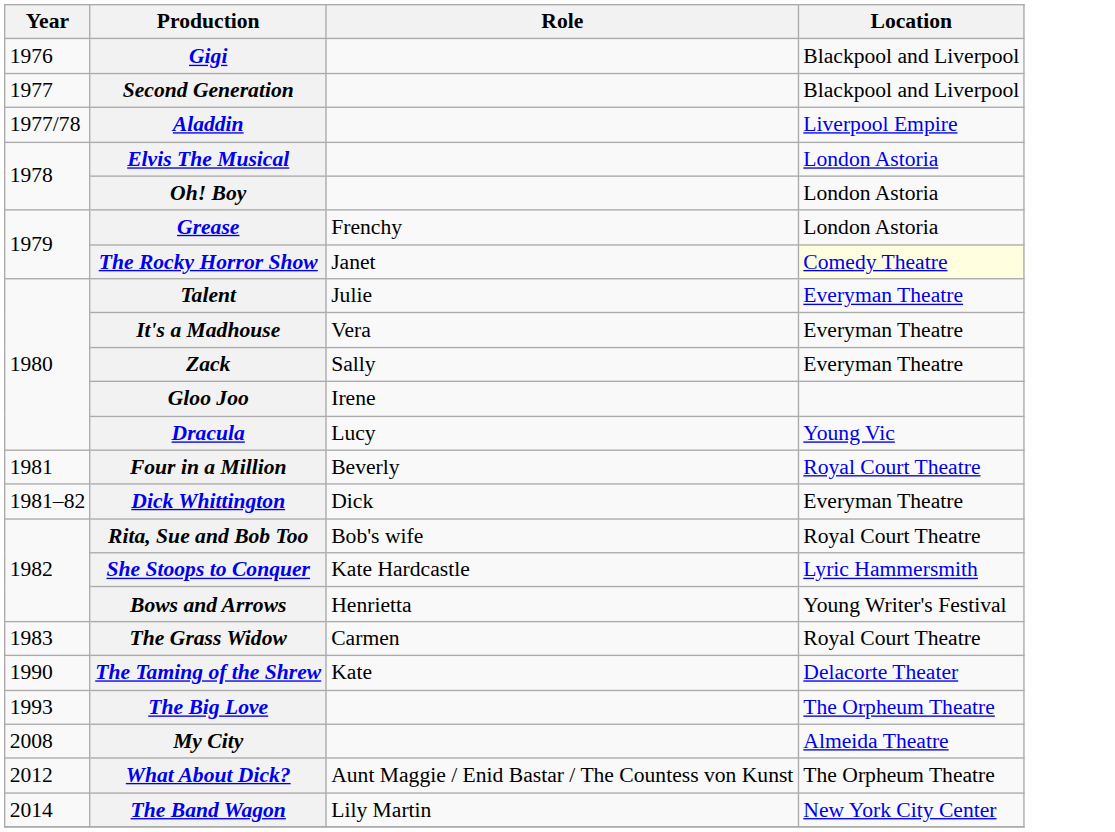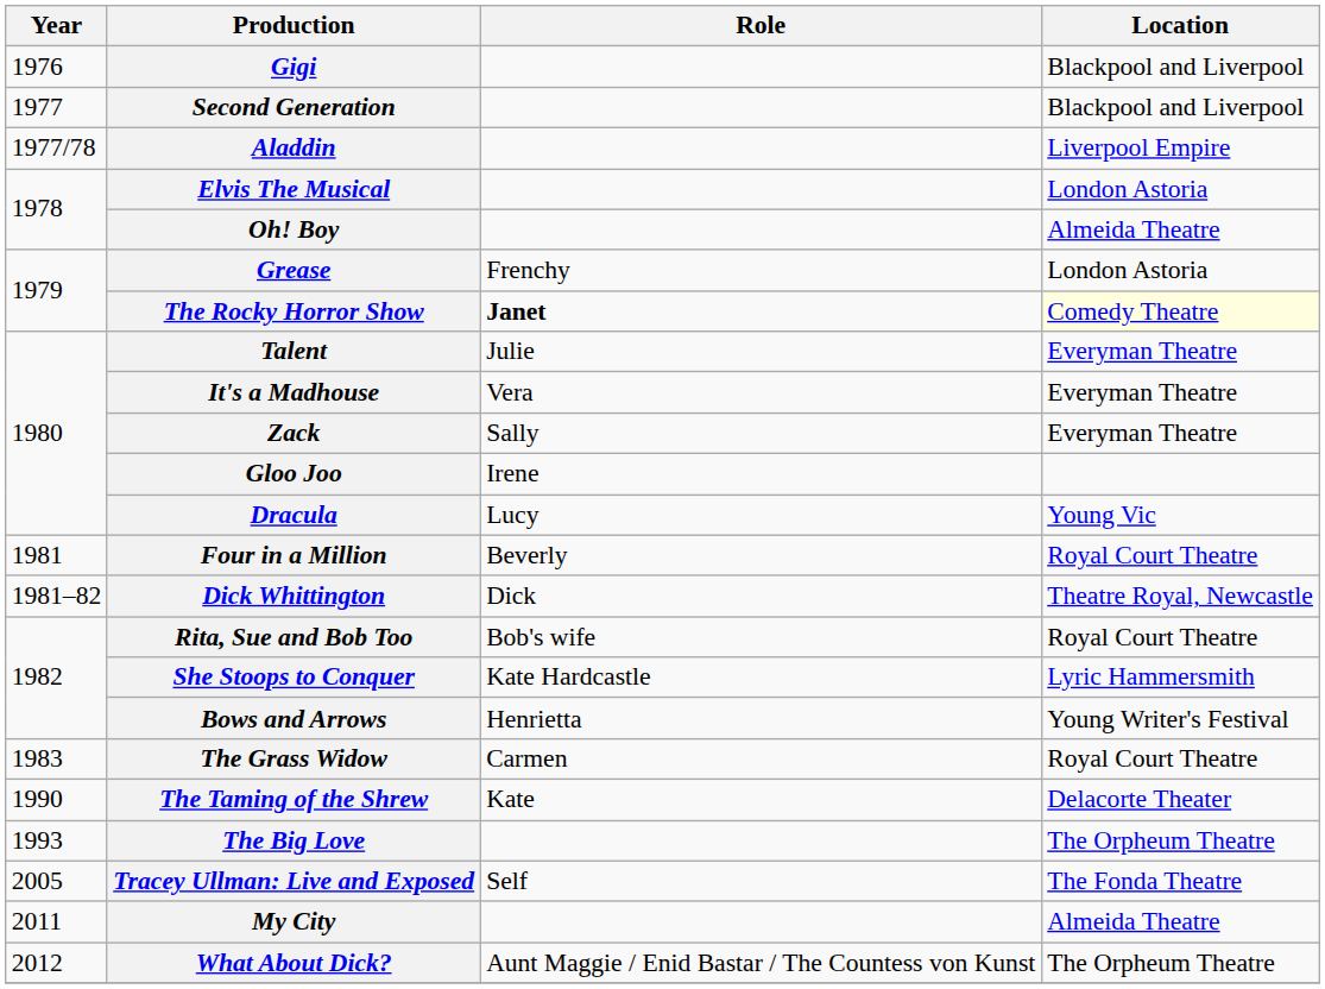Oh! Boy | Location: London Astoria -> Almeida Theatre
The Rocky Horror Show | Role: normal -> bold
Dick Whittington | Location: Everyman Theatre -> Theatre Royal, Newcastle
+ row: 2005 | Tracey Ullman: Live and Exposed | Self | The Fonda Theatre
My City | Year: 2008 -> 2011
- row: 2014 | The Band Wagon | Lily Martin | New York City Center
